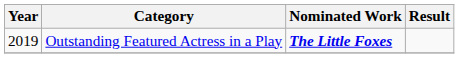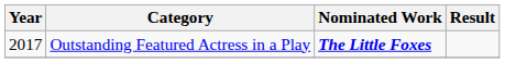Outstanding Featured Actress in a Play | Year: 2019 -> 2017
